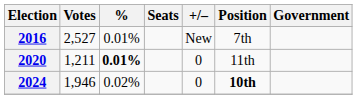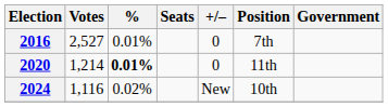2016 | +/–: New -> 0
2020 | Votes: 1,211 -> 1,214
2024 | Votes: 1,946 -> 1,116
2024 | +/–: 0 -> New
2024 | Position: bold -> normal
